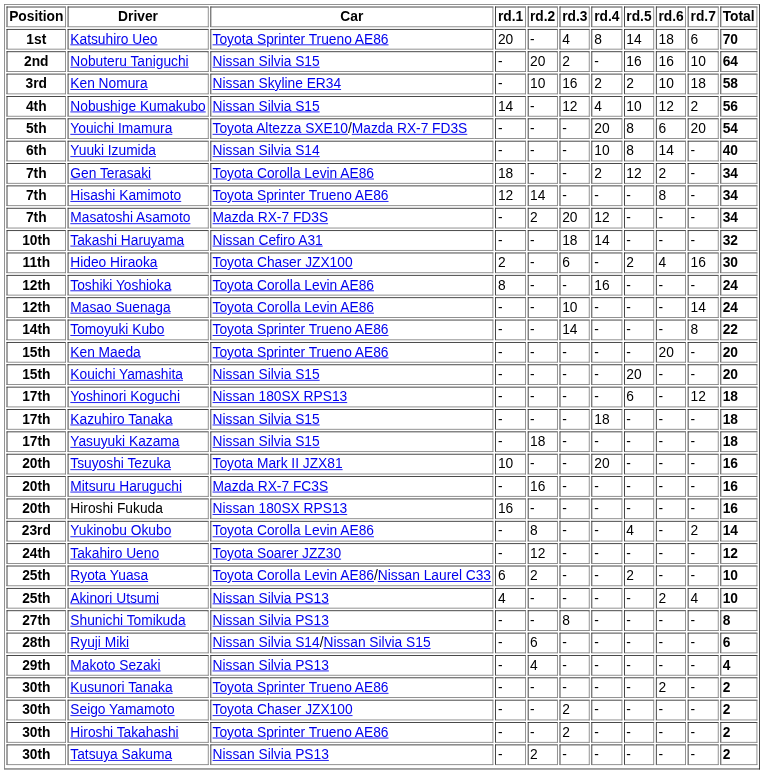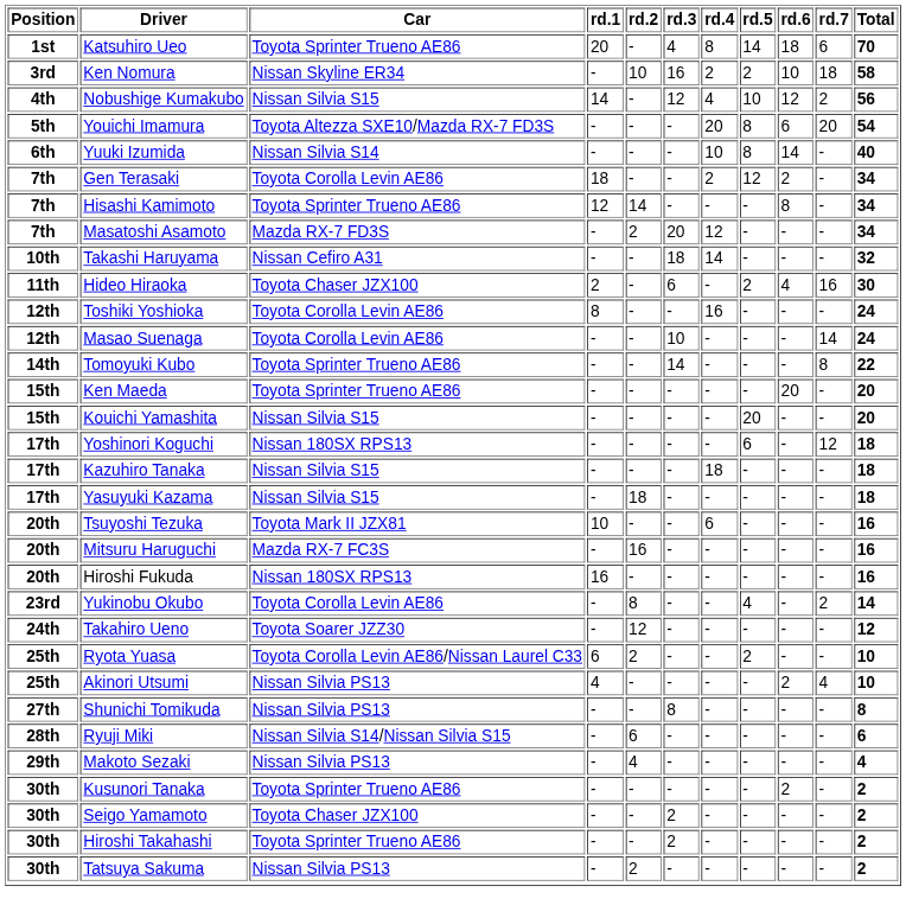- row: 2nd | Nobuteru Taniguchi | Nissan Silvia S15 | - | 20 | 2 | - | 16 | 16 | 10 | 64
Tsuyoshi Tezuka | rd.4: 20 -> 6
